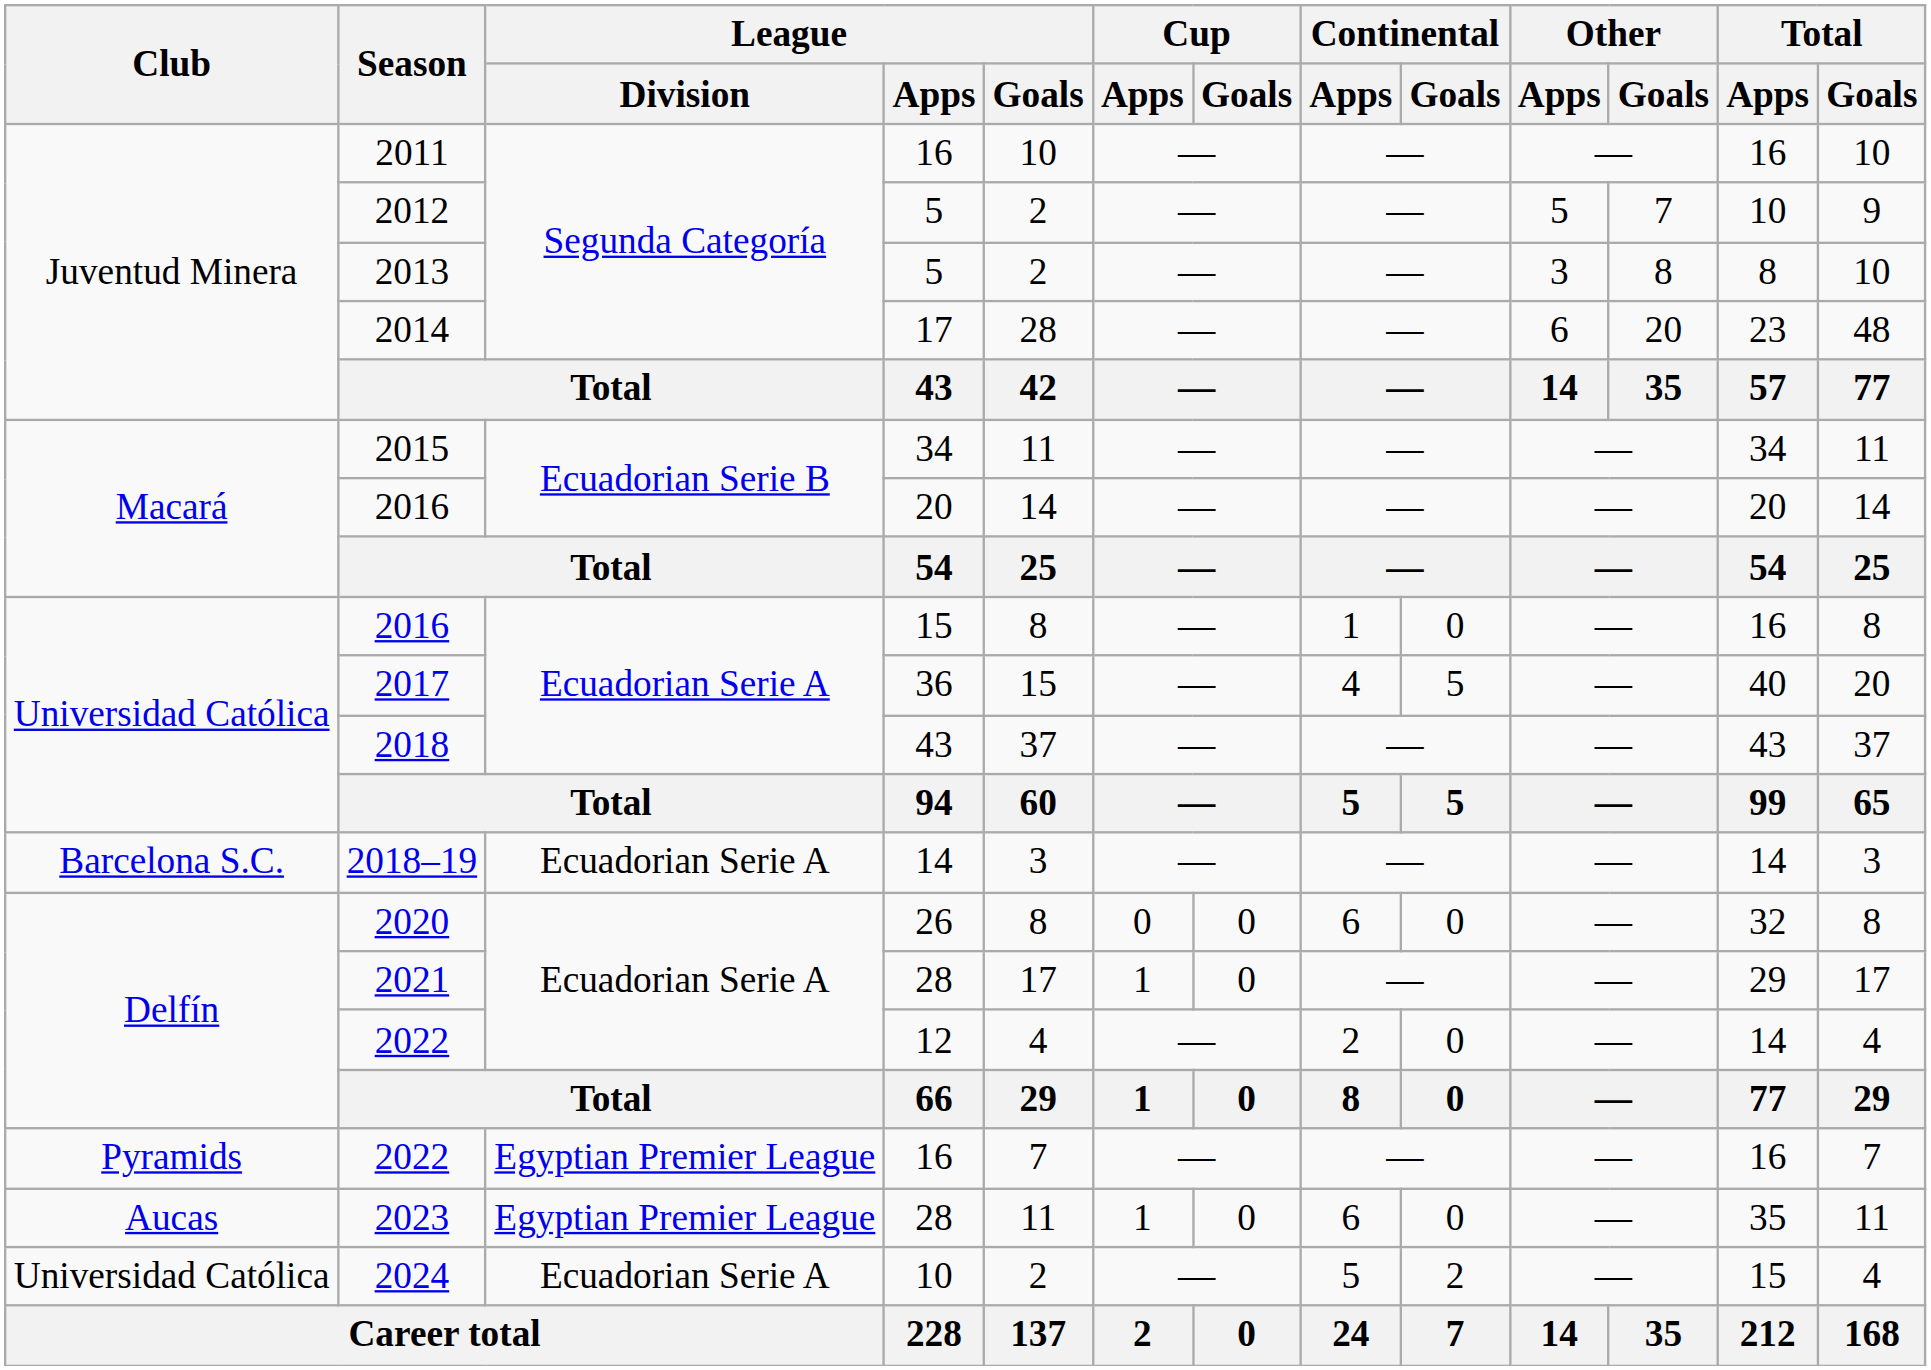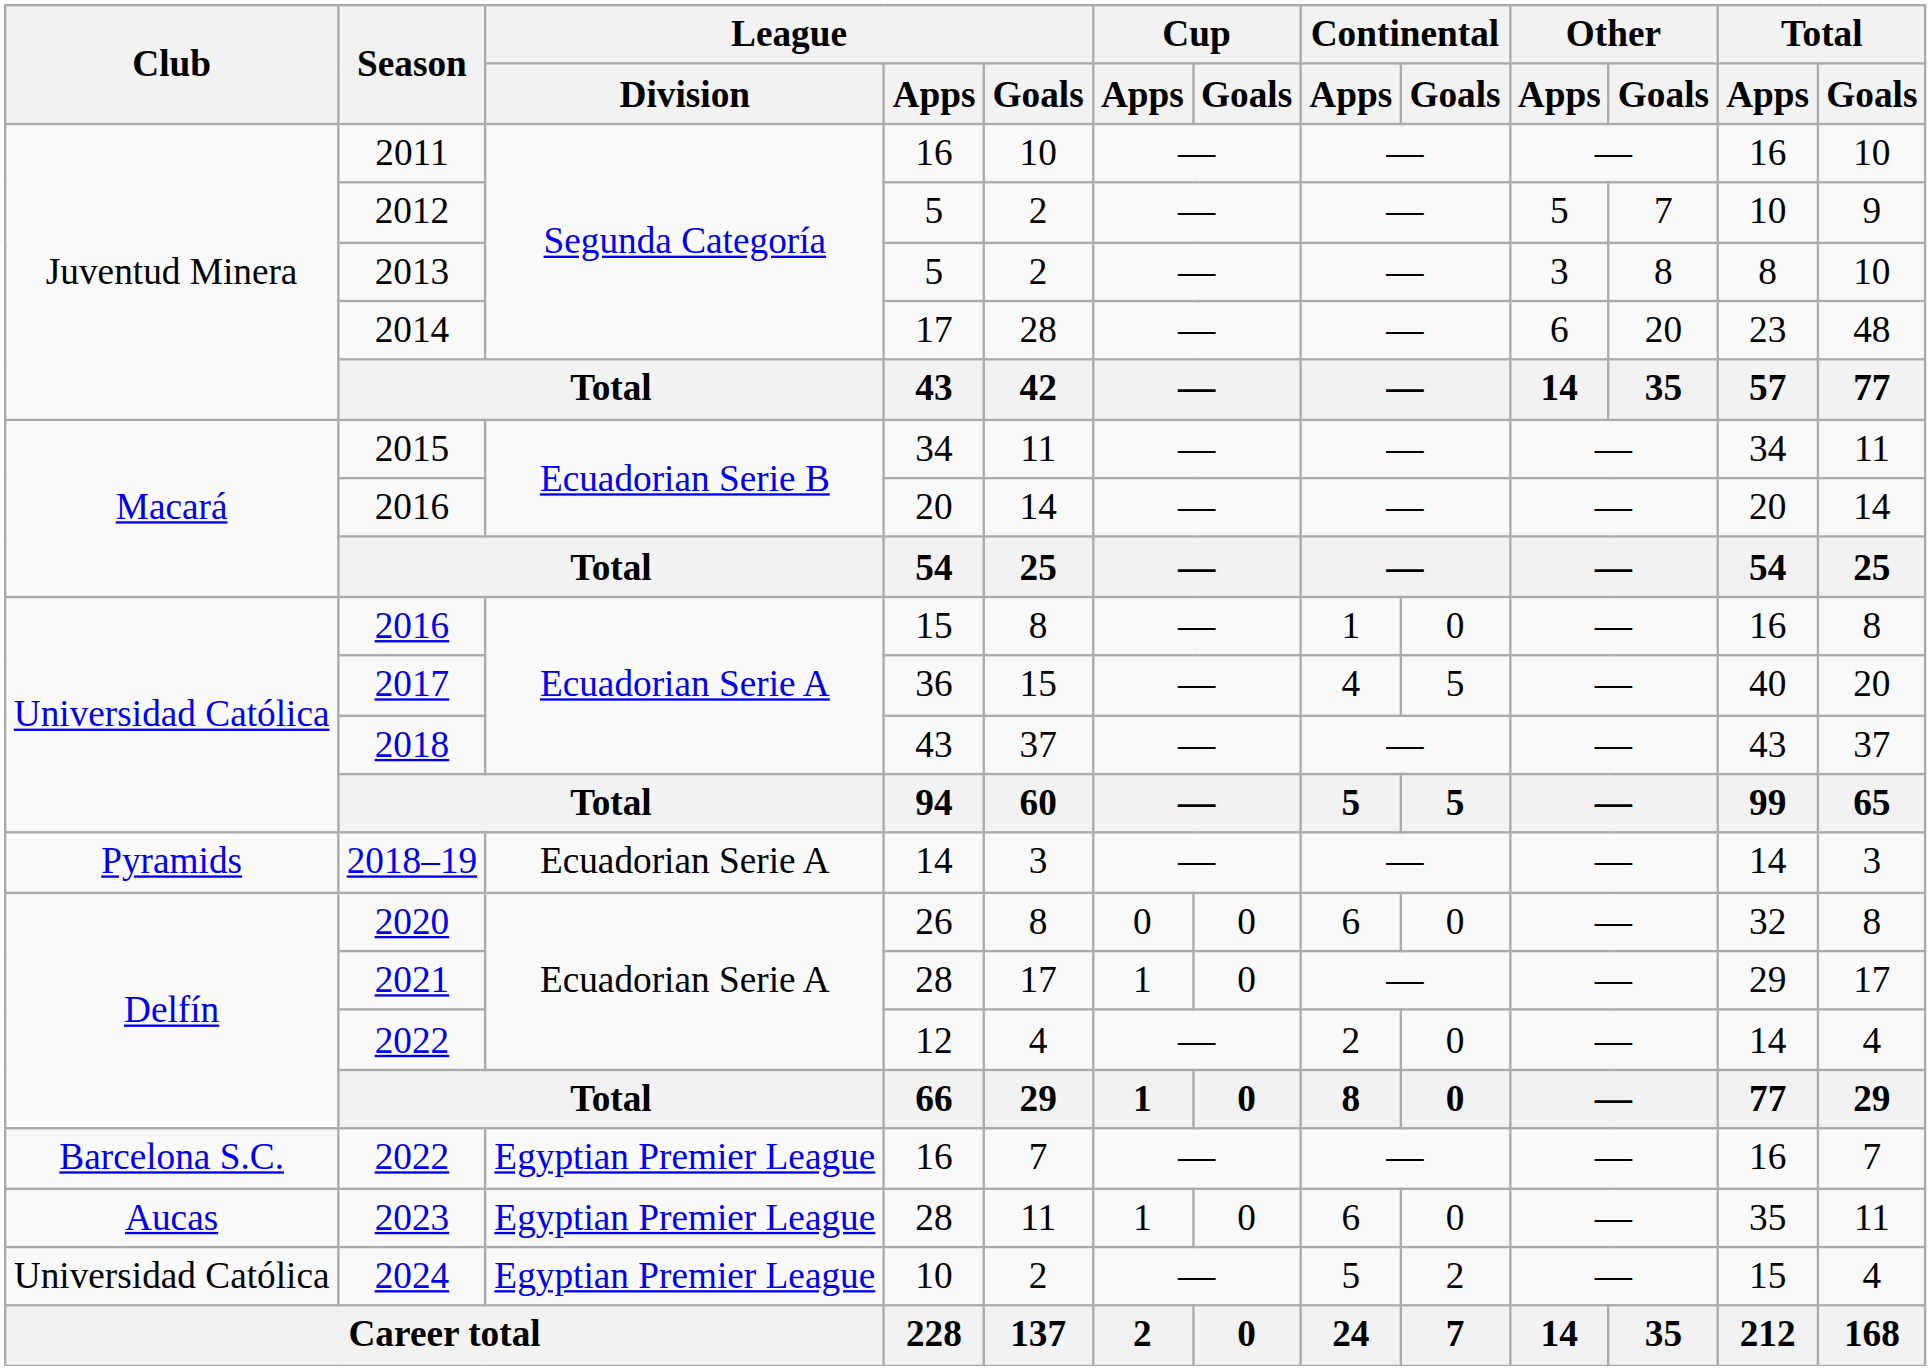2018–19 | Club: Barcelona S.C. -> Pyramids
2022 / 16 | Club: Pyramids -> Barcelona S.C.
2024 | League / Division: Ecuadorian Serie A -> Egyptian Premier League
